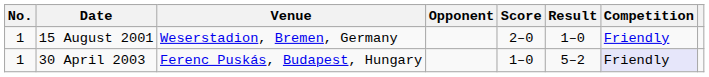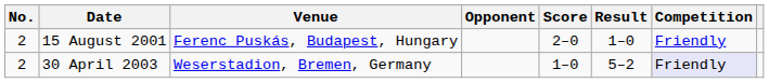15 August 2001 | No.: 1 -> 2
15 August 2001 | Venue: Weserstadion, Bremen, Germany -> Ferenc Puskás, Budapest, Hungary
30 April 2003 | No.: 1 -> 2
30 April 2003 | Venue: Ferenc Puskás, Budapest, Hungary -> Weserstadion, Bremen, Germany
